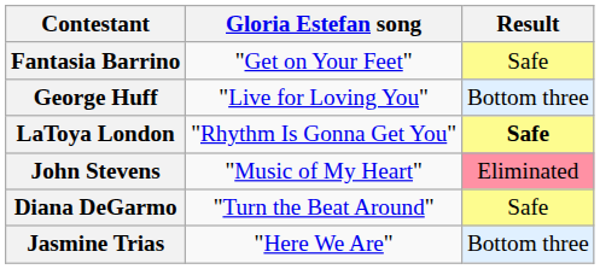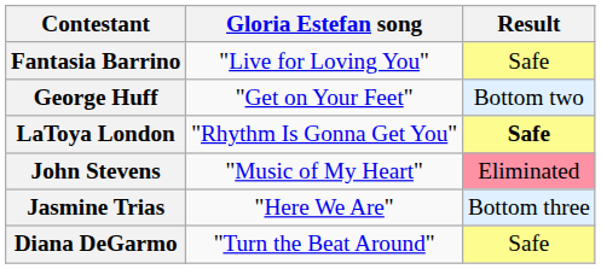Fantasia Barrino | Gloria Estefan song: "Get on Your Feet" -> "Live for Loving You"
George Huff | Gloria Estefan song: "Live for Loving You" -> "Get on Your Feet"
George Huff | Result: Bottom three -> Bottom two
rows swapped: Jasmine Trias <-> Diana DeGarmo
